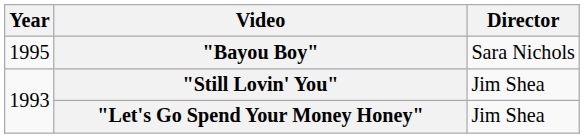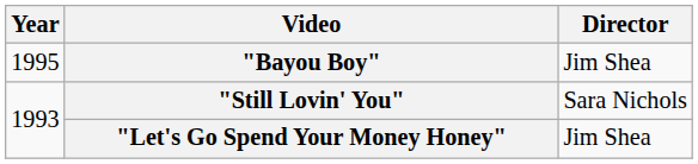"Bayou Boy" | Director: Sara Nichols -> Jim Shea
"Still Lovin' You" | Director: Jim Shea -> Sara Nichols
